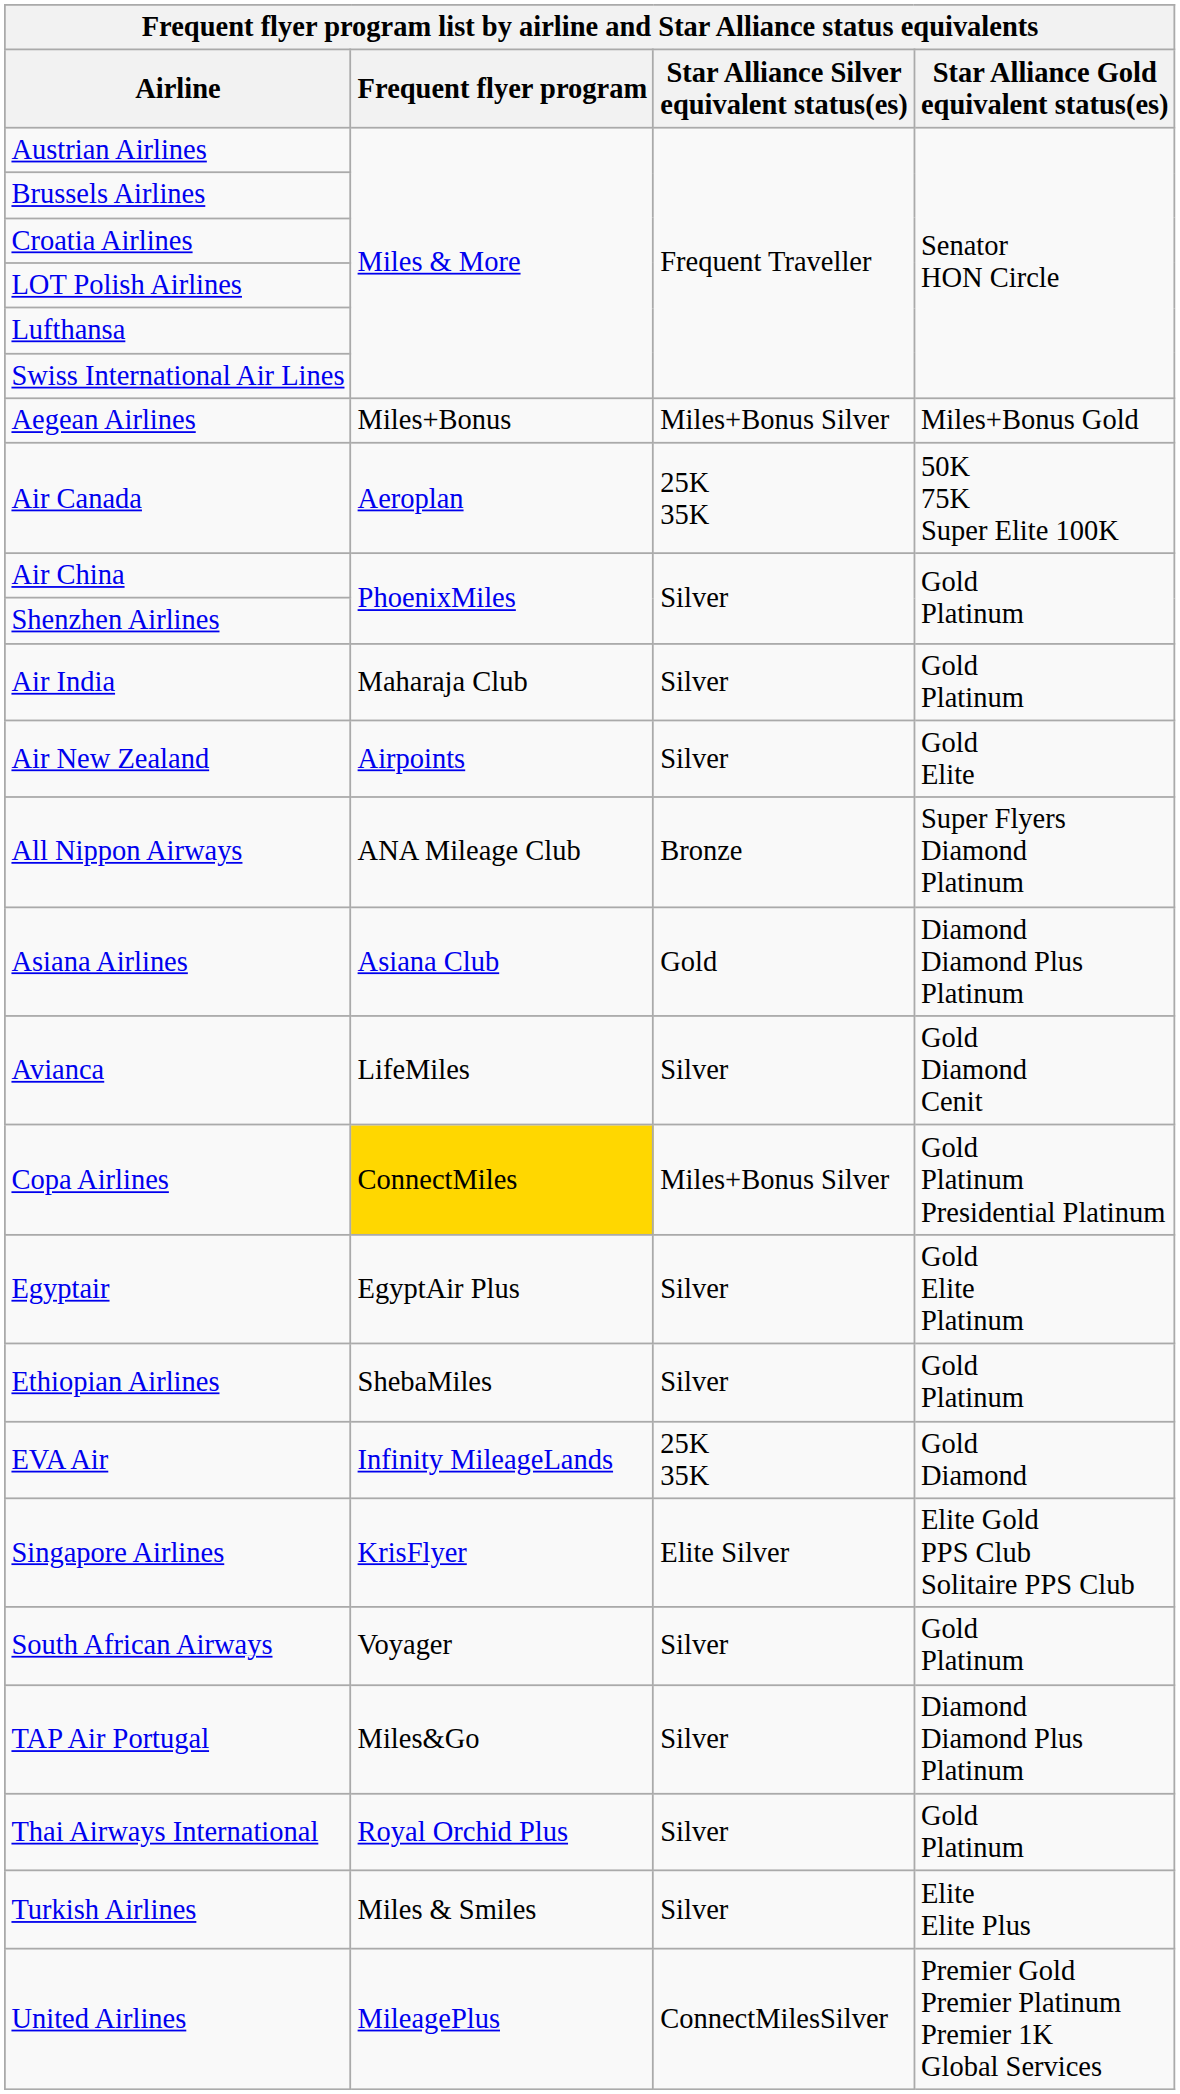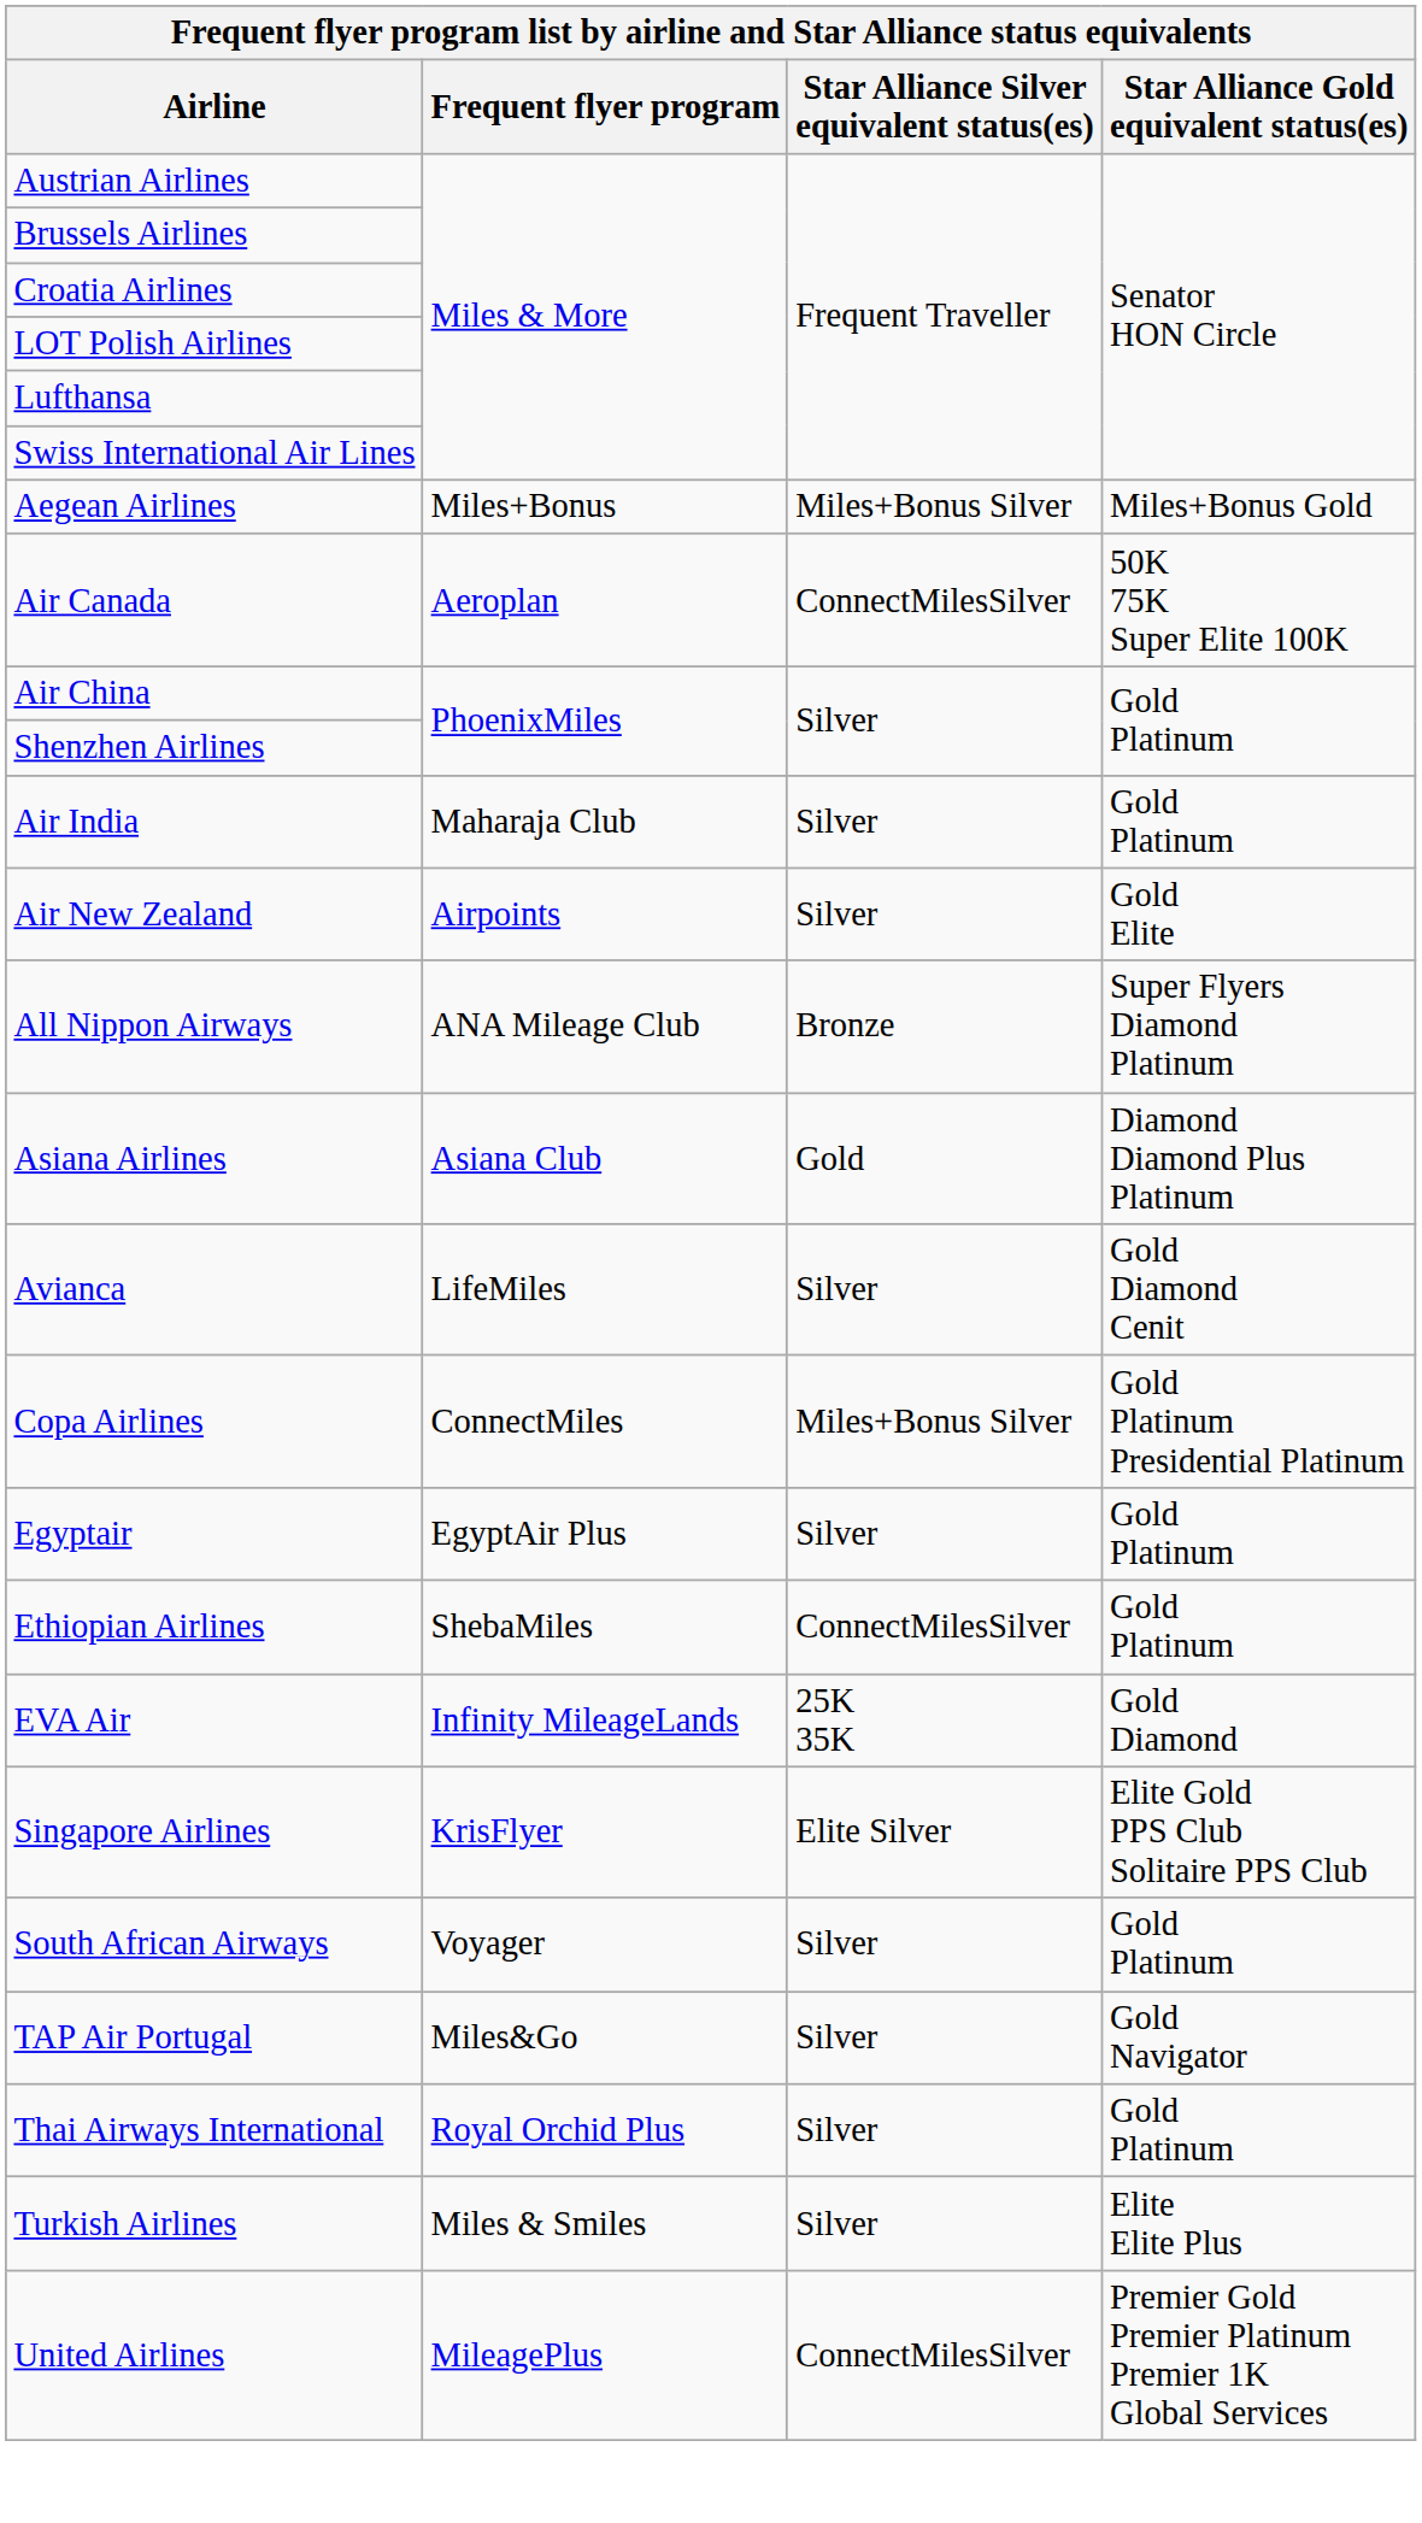Air Canada | Star Alliance Silver equivalent status(es): 25K 35K -> ConnectMilesSilver
Copa Airlines | Frequent flyer program: gold background -> no background
Egyptair | Star Alliance Gold equivalent status(es): Gold Elite Platinum -> Gold Platinum
Ethiopian Airlines | Star Alliance Silver equivalent status(es): Silver -> ConnectMilesSilver
TAP Air Portugal | Star Alliance Gold equivalent status(es): Diamond Diamond Plus Platinum -> Gold Navigator
